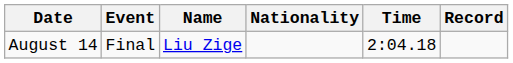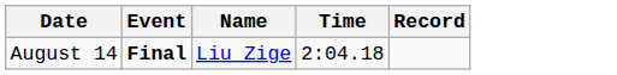- column: Nationality
August 14 | Event: normal -> bold
